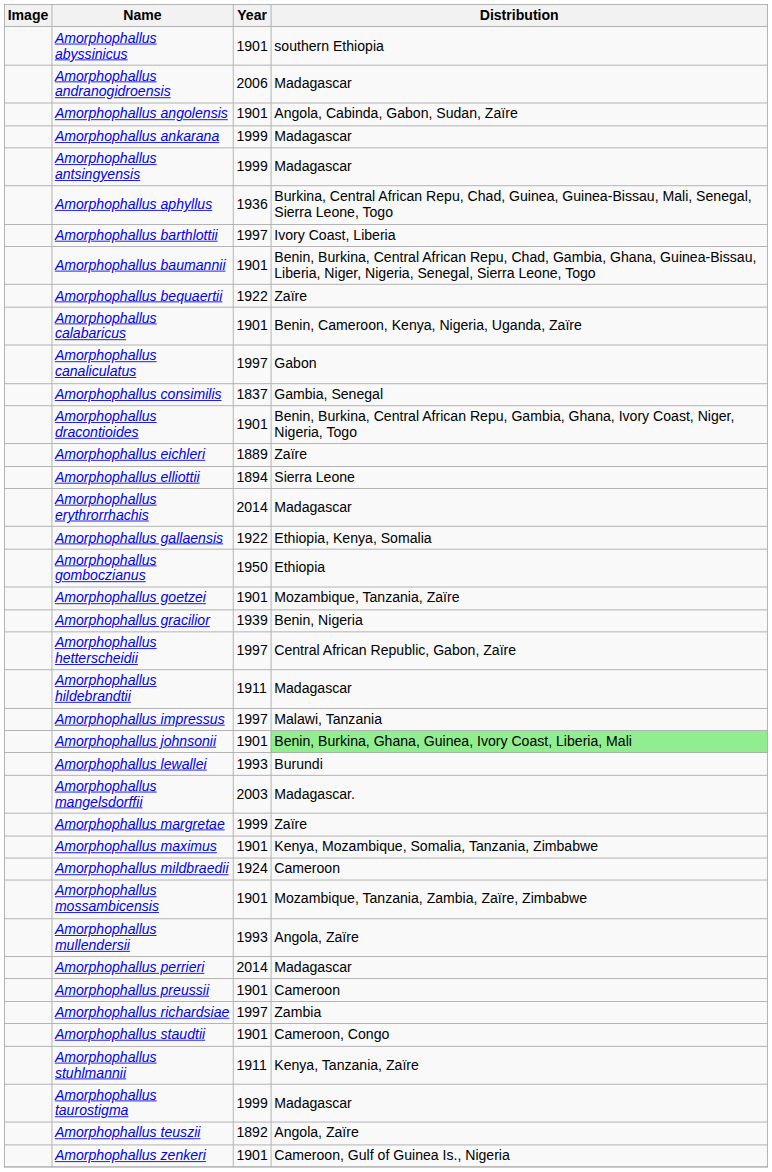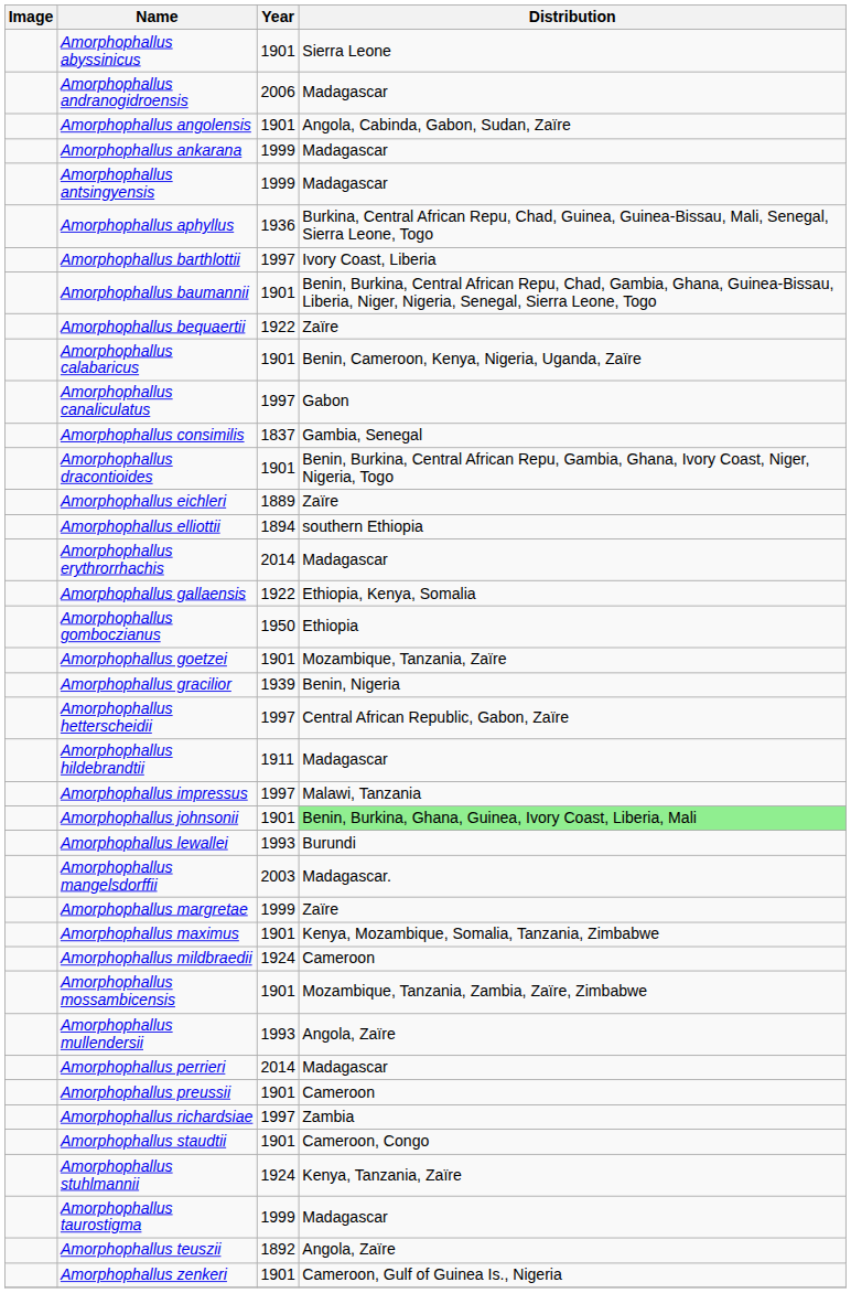Amorphophallus abyssinicus | Distribution: southern Ethiopia -> Sierra Leone
Amorphophallus elliottii | Distribution: Sierra Leone -> southern Ethiopia
Amorphophallus stuhlmannii | Year: 1911 -> 1924
